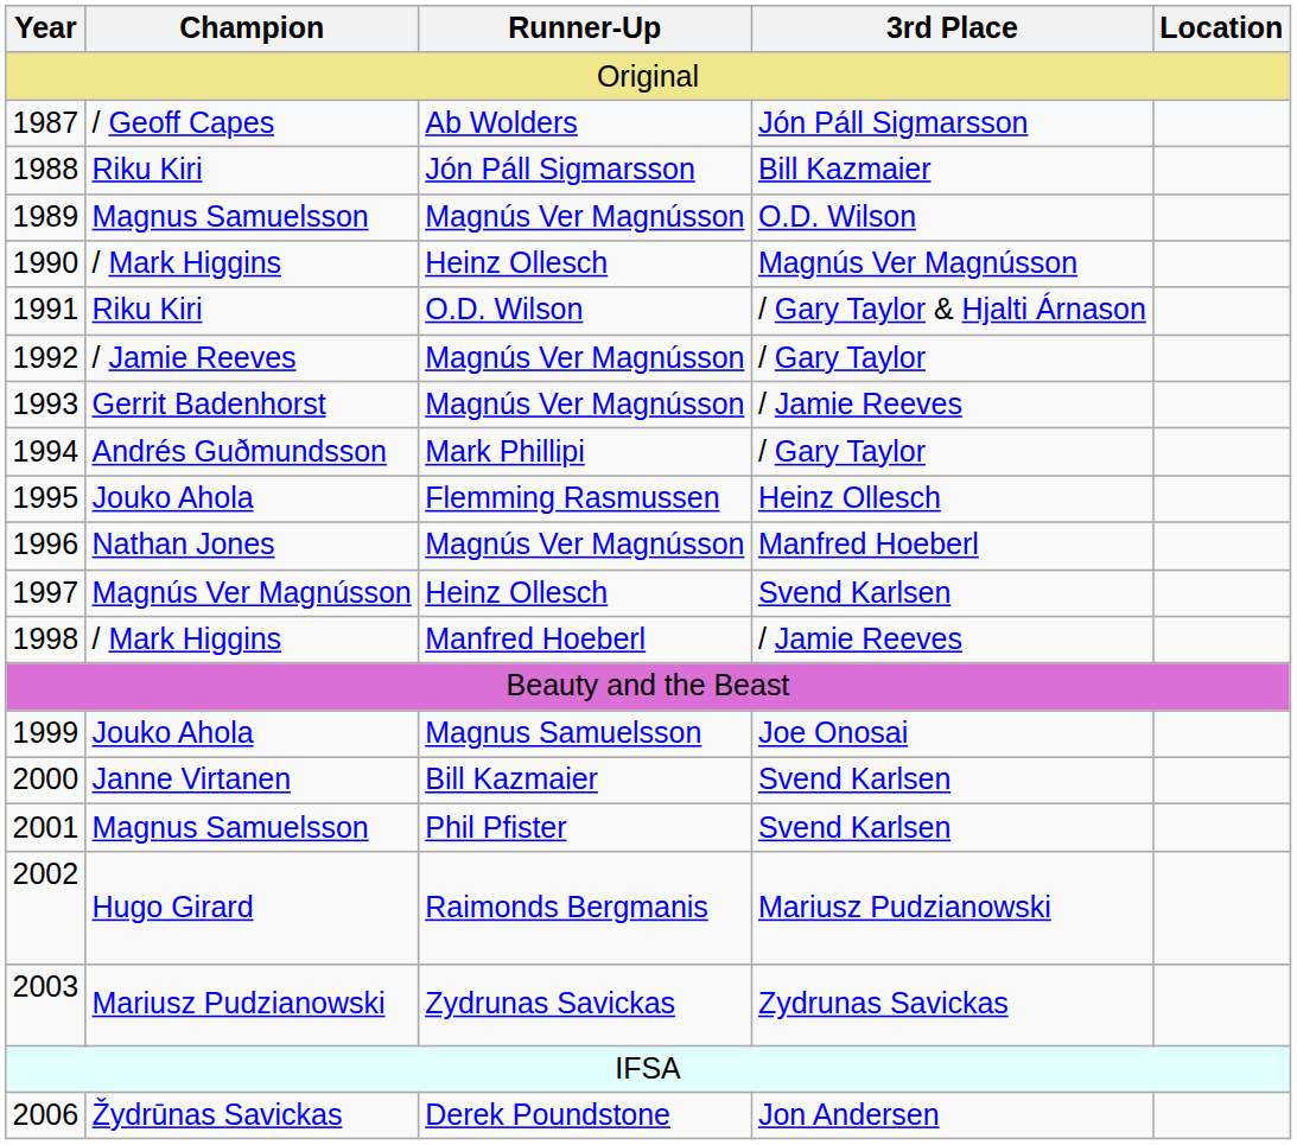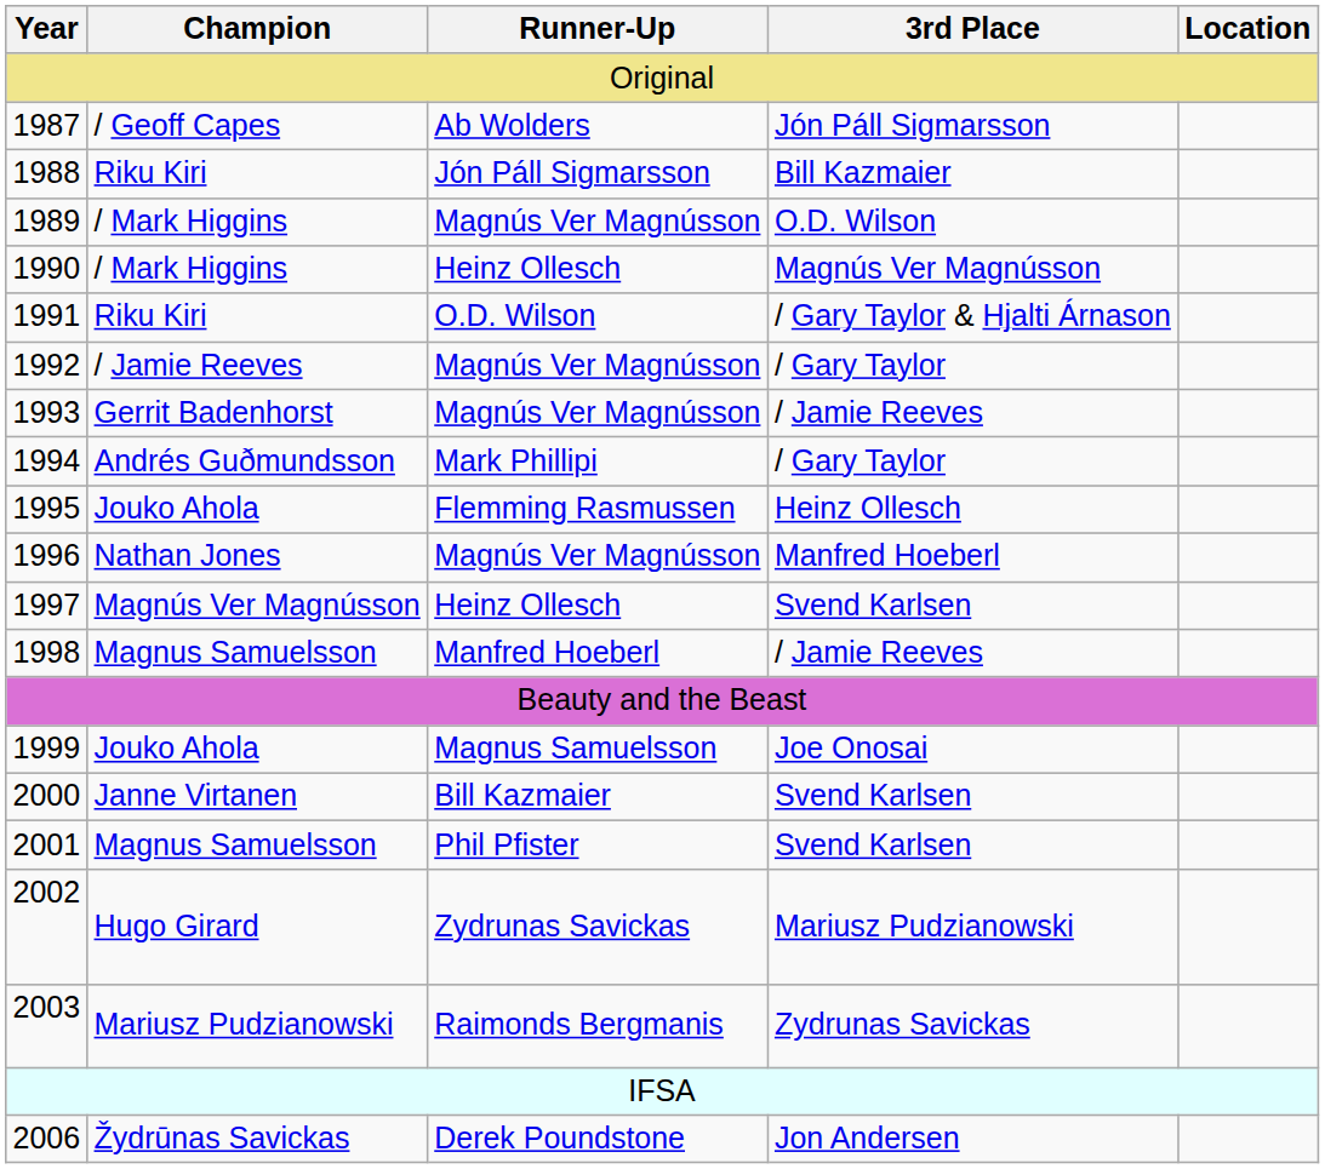1989 | Champion: Magnus Samuelsson -> / Mark Higgins
1998 | Champion: / Mark Higgins -> Magnus Samuelsson
2002 | Runner-Up: Raimonds Bergmanis -> Zydrunas Savickas
2003 | Runner-Up: Zydrunas Savickas -> Raimonds Bergmanis
